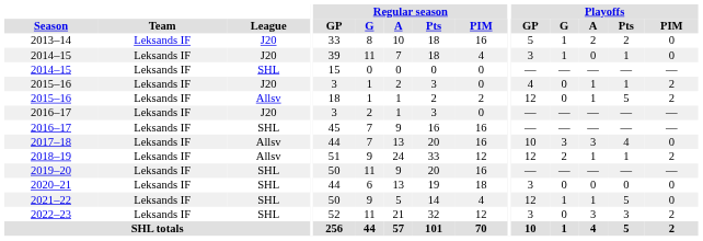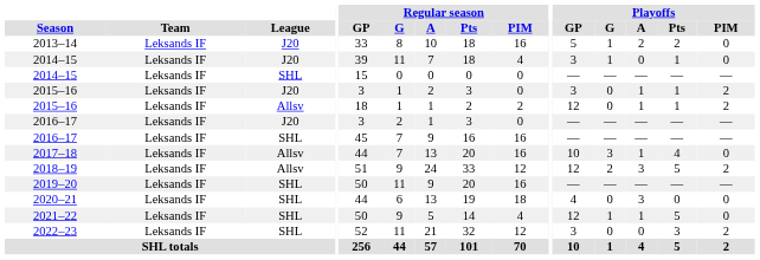2015–16 / J20 | Playoffs / GP: 4 -> 3
2015–16 / Allsv | Playoffs / Pts: 5 -> 1
2017–18 | Playoffs / A: 3 -> 1
2018–19 | Playoffs / A: 1 -> 3
2018–19 | Playoffs / Pts: 1 -> 5
2020–21 | Playoffs / GP: 3 -> 4
2020–21 | Playoffs / A: 0 -> 3
2022–23 | Playoffs / A: 3 -> 0
